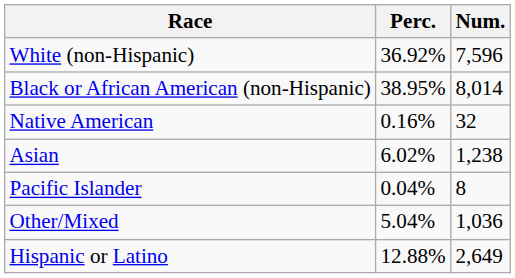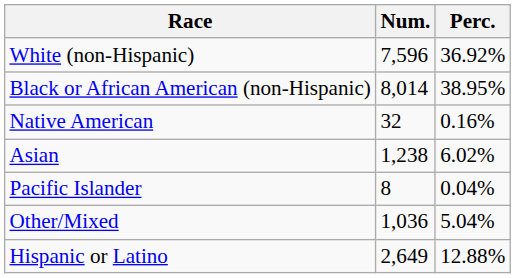columns swapped: Num. <-> Perc.
